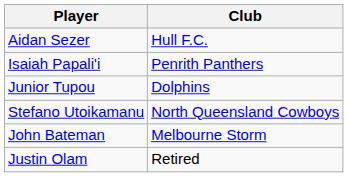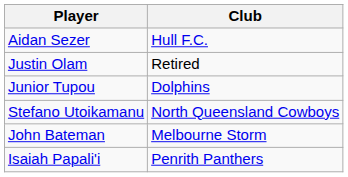rows swapped: Isaiah Papali'i <-> Justin Olam
